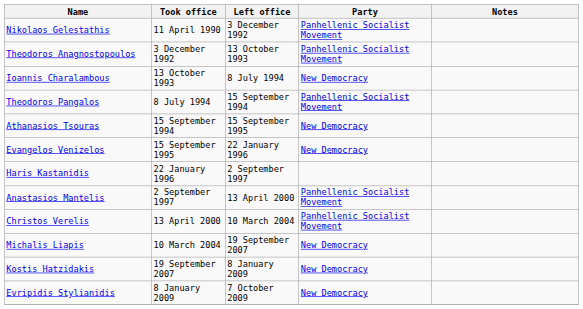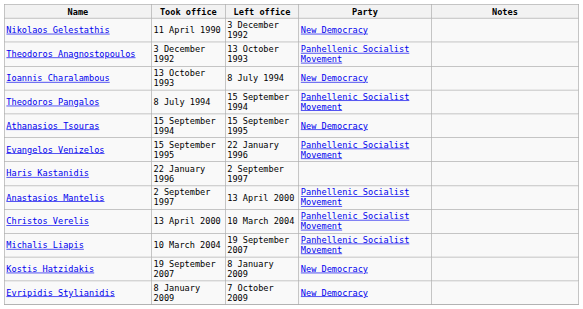Nikolaos Gelestathis | Party: Panhellenic Socialist Movement -> New Democracy
Evangelos Venizelos | Party: New Democracy -> Panhellenic Socialist Movement
Michalis Liapis | Party: New Democracy -> Panhellenic Socialist Movement
